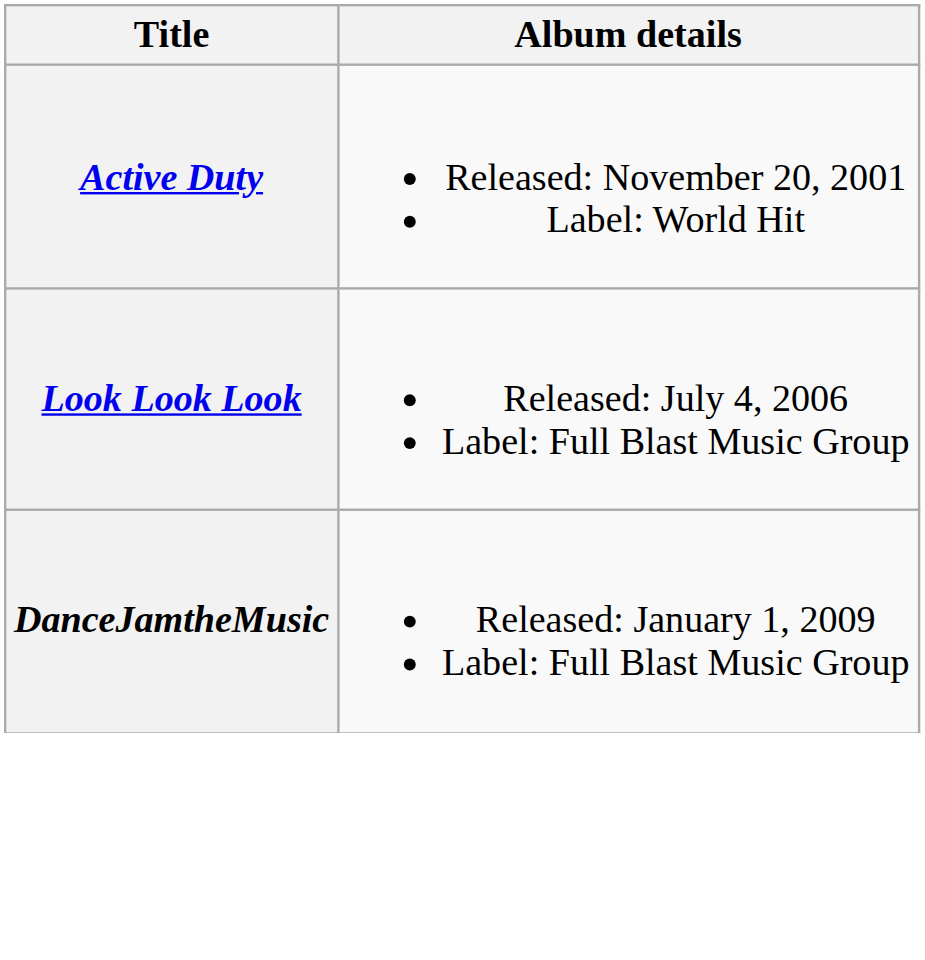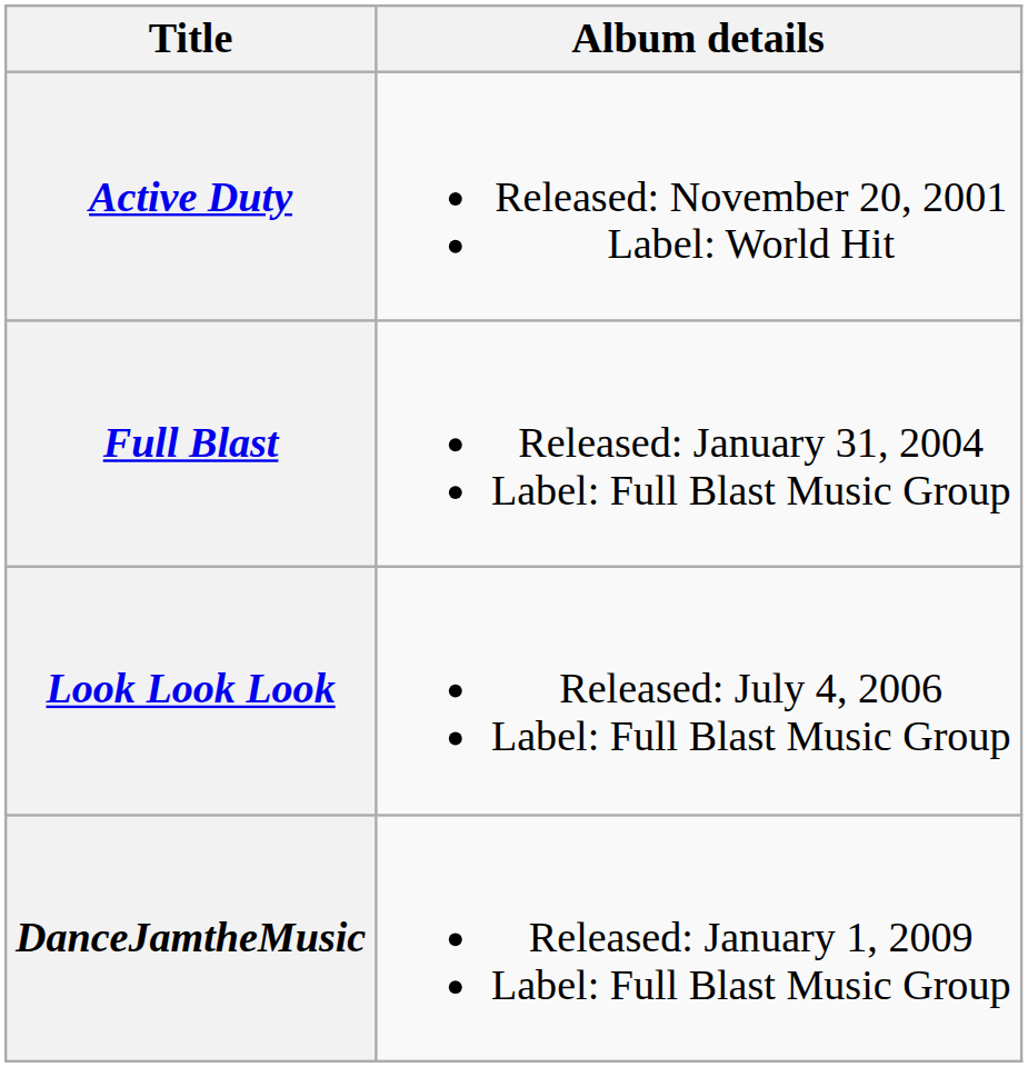+ row: Full Blast | Released: January 31, 2004 Label: Full Blast Music Group
